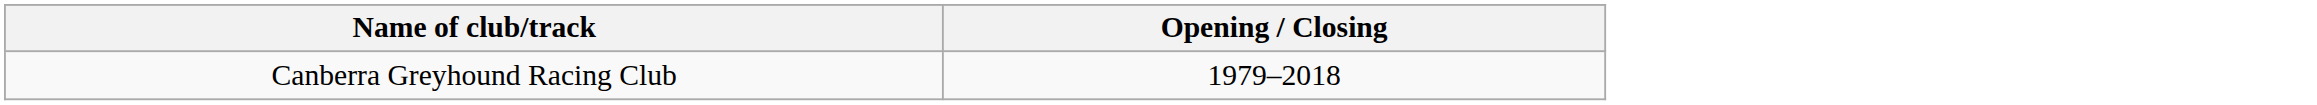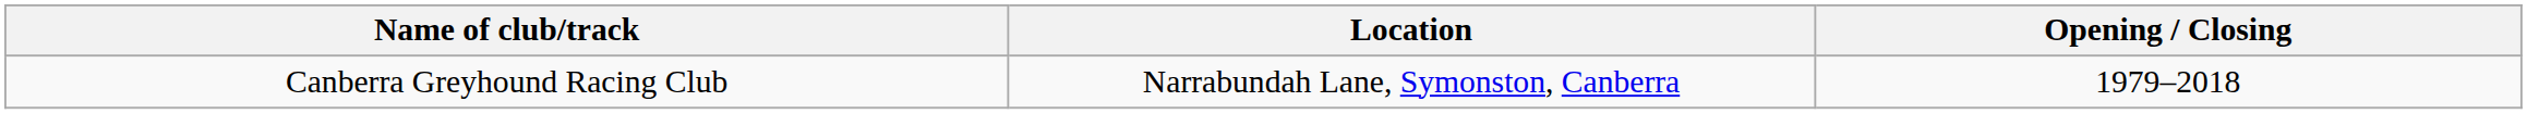+ column: Location | Narrabundah Lane, Symonston, Canberra
